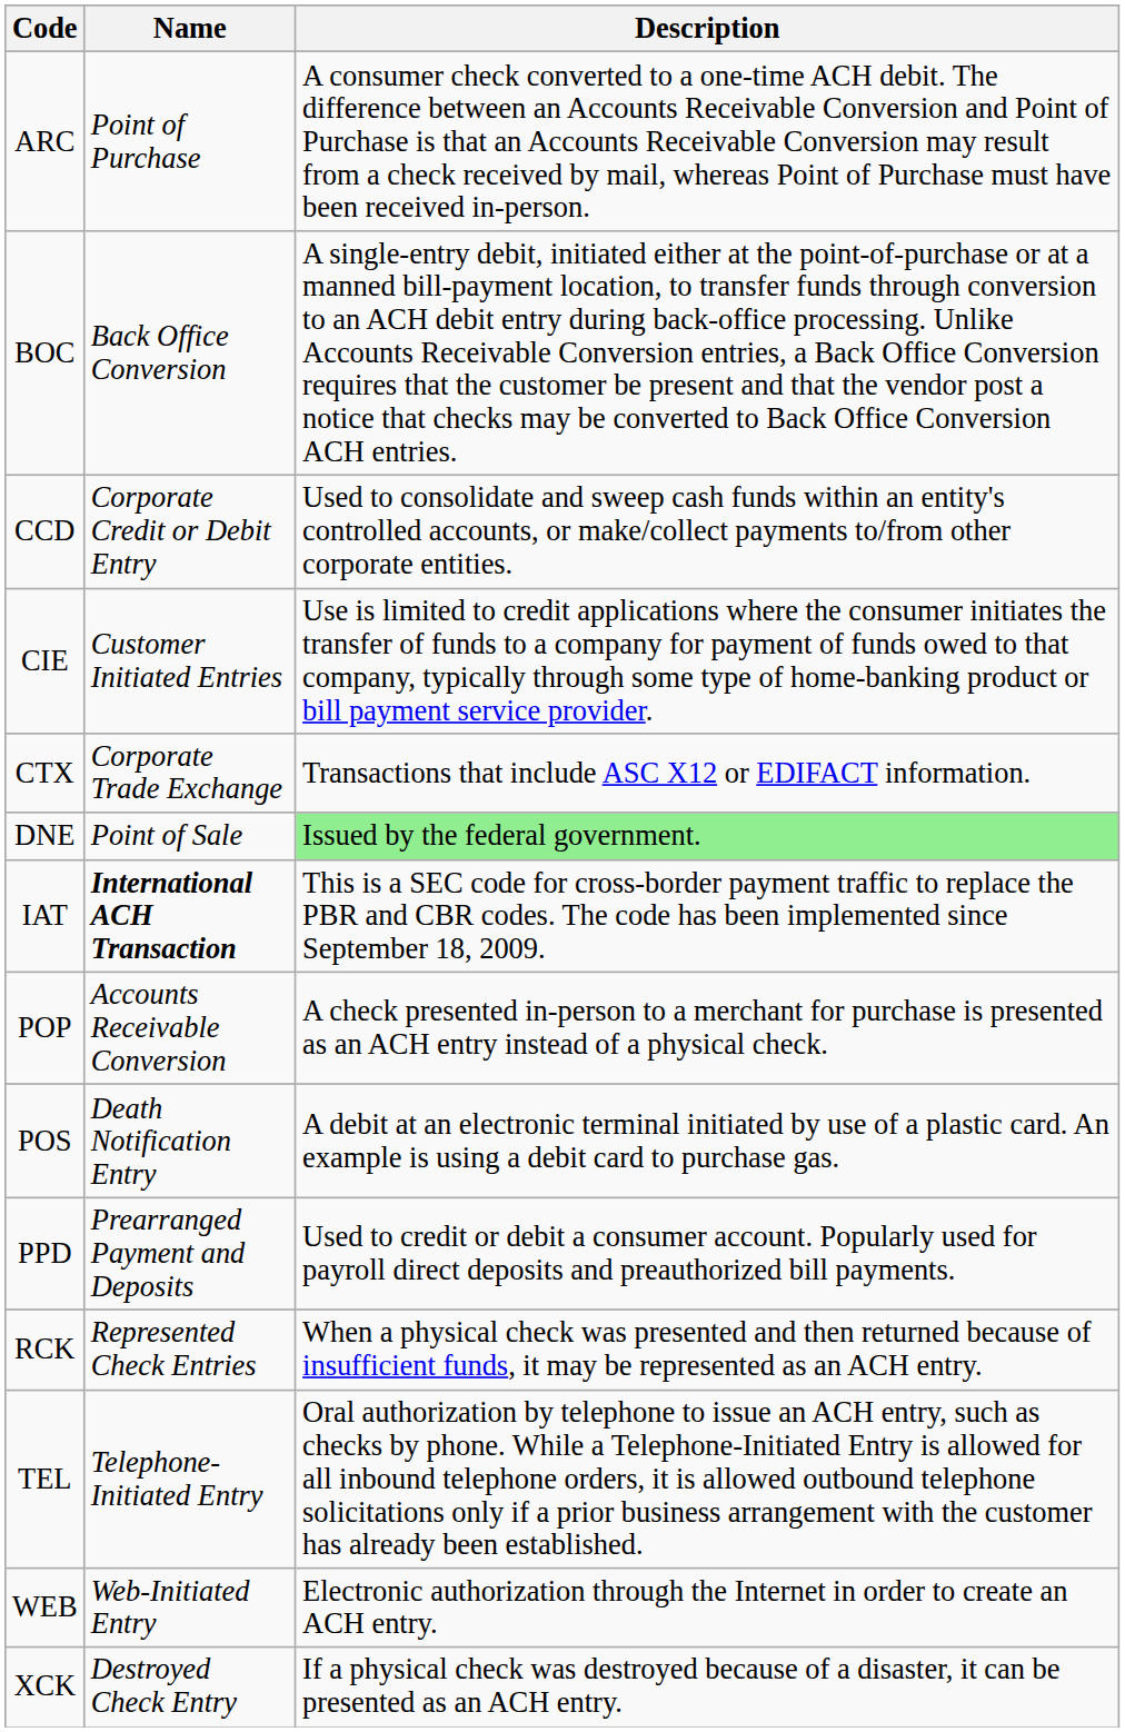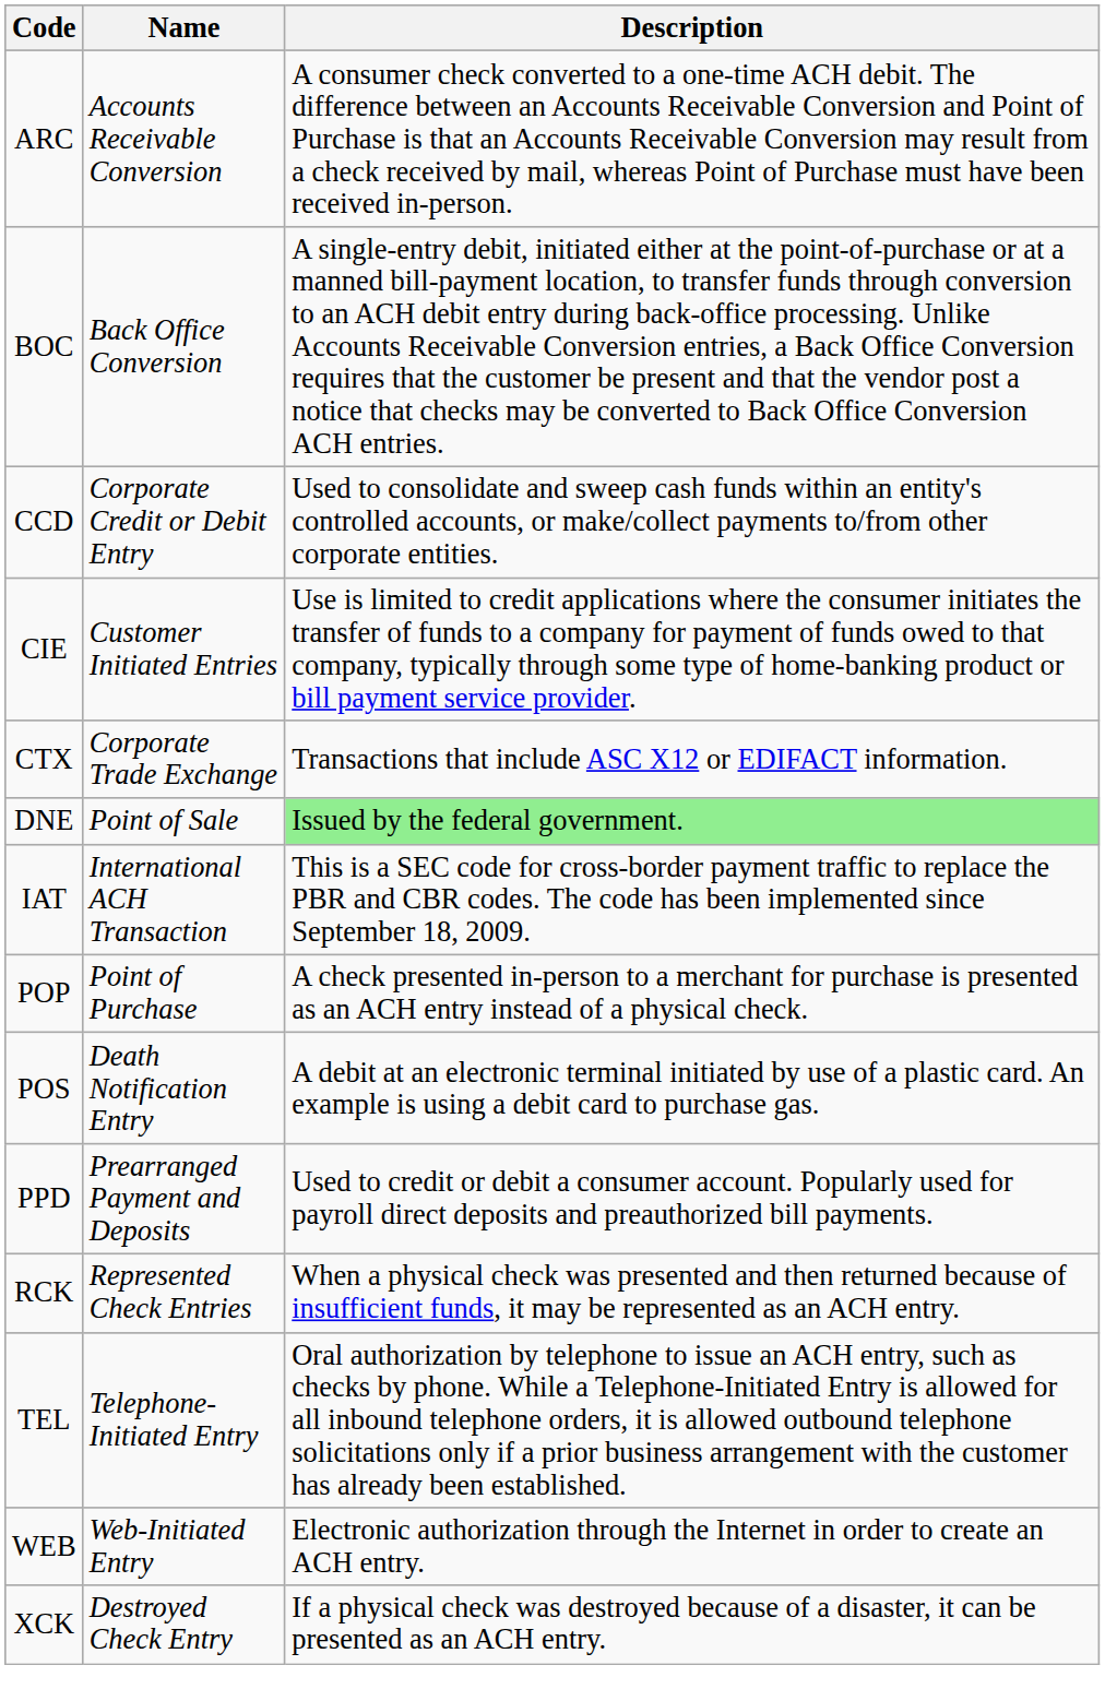ARC | Name: Point of Purchase -> Accounts Receivable Conversion
IAT | Name: bold -> normal
POP | Name: Accounts Receivable Conversion -> Point of Purchase
